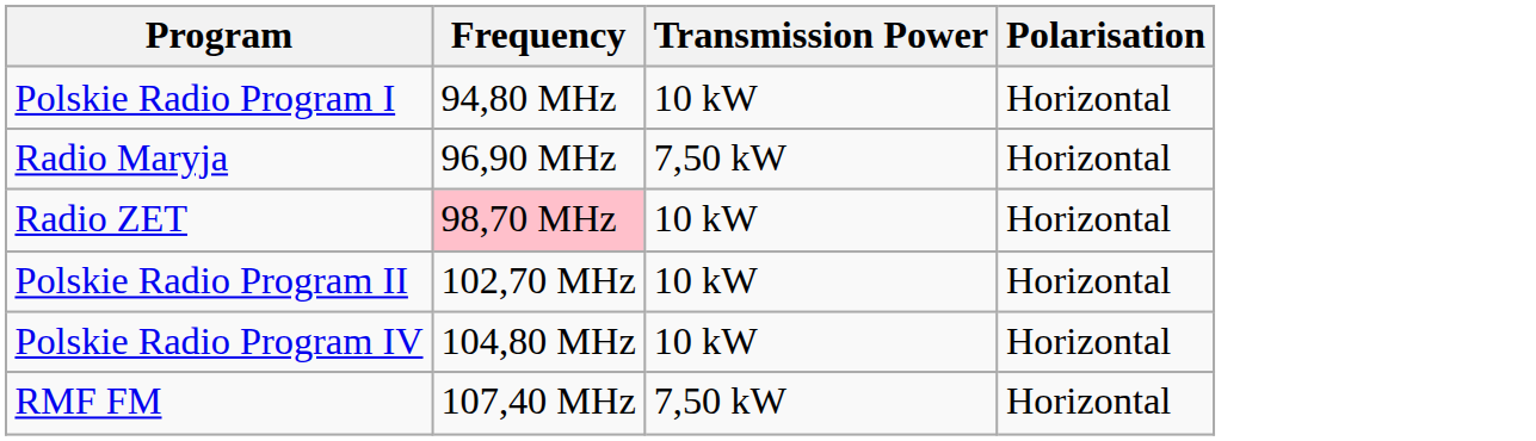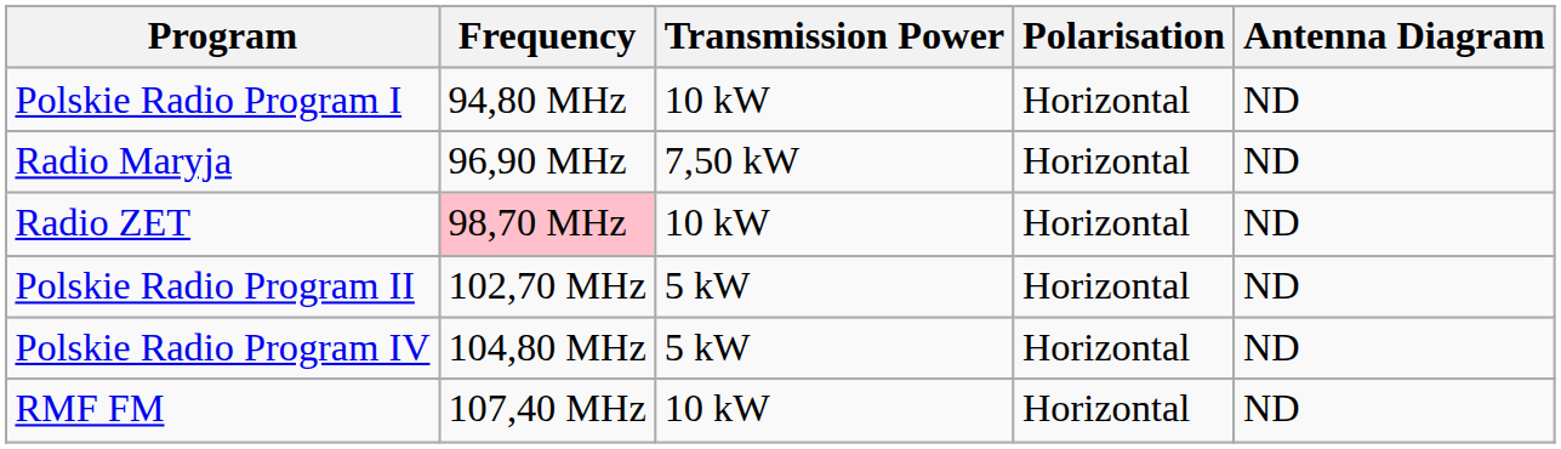+ column: Antenna Diagram | ND | ND | ND | ND | ND | ND
Polskie Radio Program II | Transmission Power: 10 kW -> 5 kW
Polskie Radio Program IV | Transmission Power: 10 kW -> 5 kW
RMF FM | Transmission Power: 7,50 kW -> 10 kW
